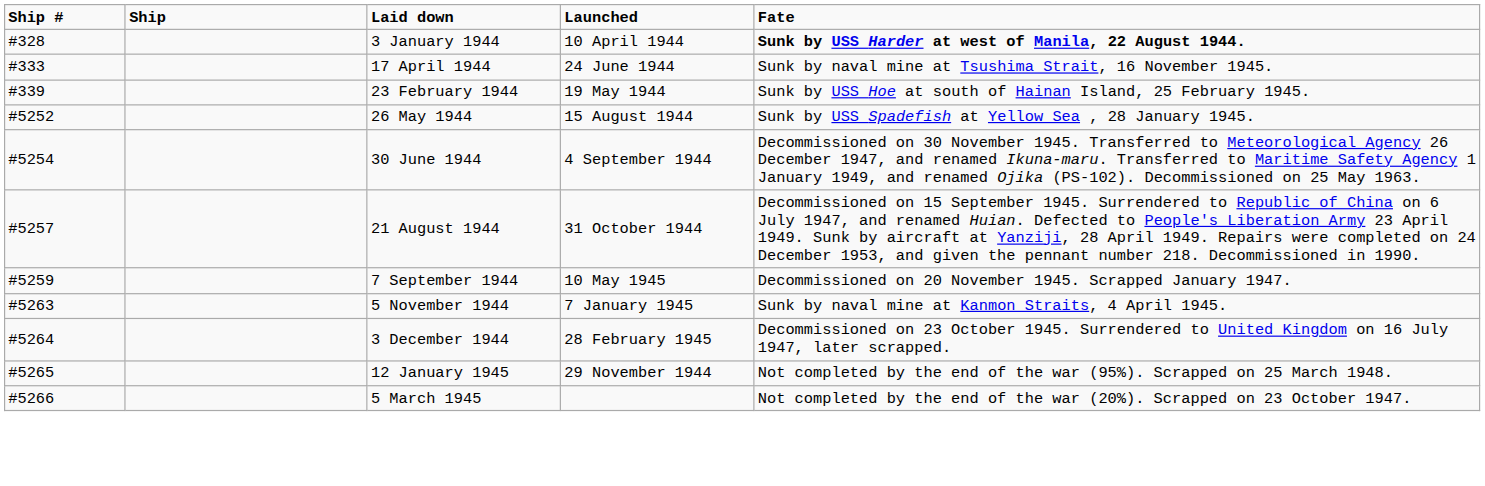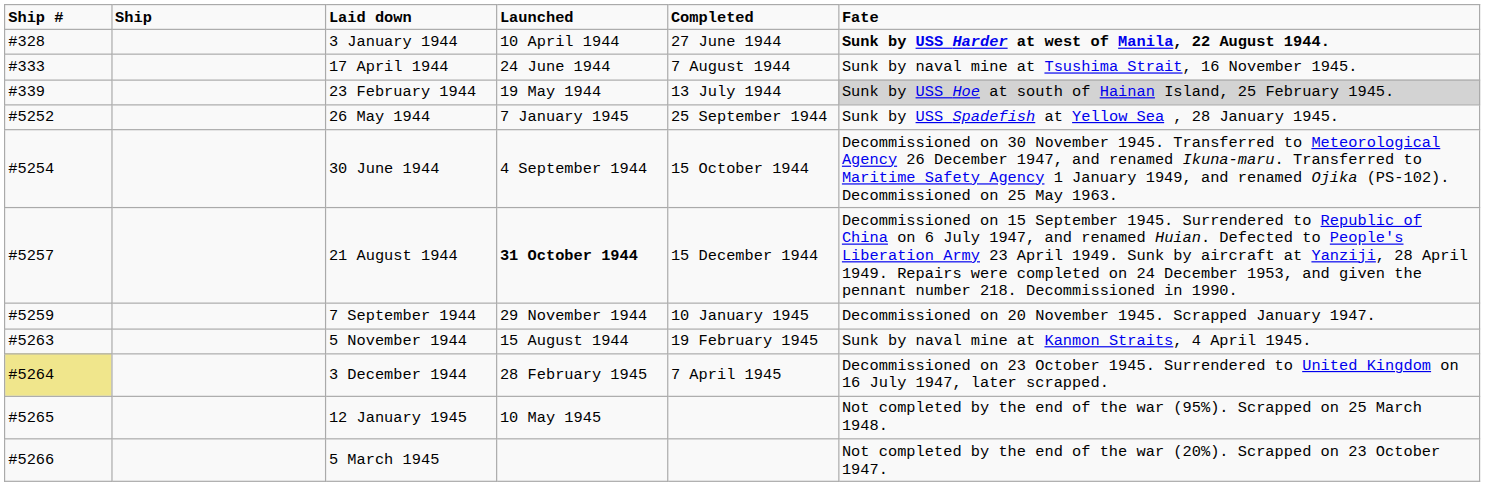+ column: Completed | 27 June 1944 | 7 August 1944 | 13 July 1944 | 25 September 1944 | 15 October 1944 | 15 December 1944 | 10 January 1945 | 19 February 1945 | 7 April 1945
23 February 1944 | Fate: no background -> lightgrey background
26 May 1944 | Launched: 15 August 1944 -> 7 January 1945
21 August 1944 | Launched: normal -> bold
7 September 1944 | Launched: 10 May 1945 -> 29 November 1944
5 November 1944 | Launched: 7 January 1945 -> 15 August 1944
3 December 1944 | Ship #: no background -> khaki background
12 January 1945 | Launched: 29 November 1944 -> 10 May 1945
